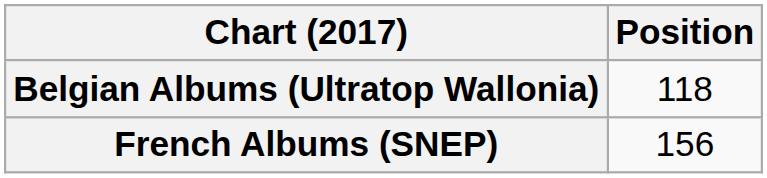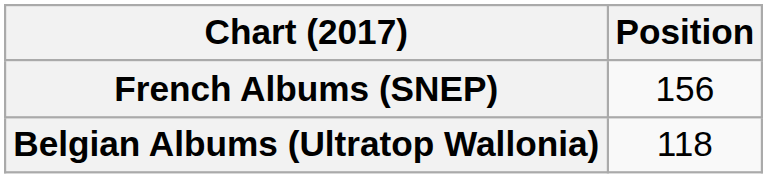rows swapped: Belgian Albums (Ultratop Wallonia) <-> French Albums (SNEP)
